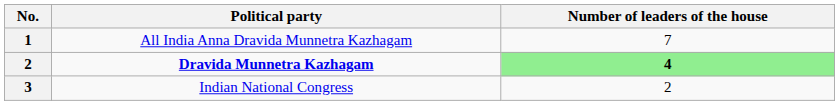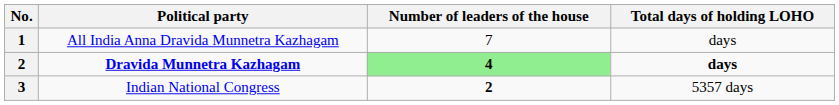+ column: Total days of holding LOHO | days | days | 5357 days
Indian National Congress | Number of leaders of the house: normal -> bold
